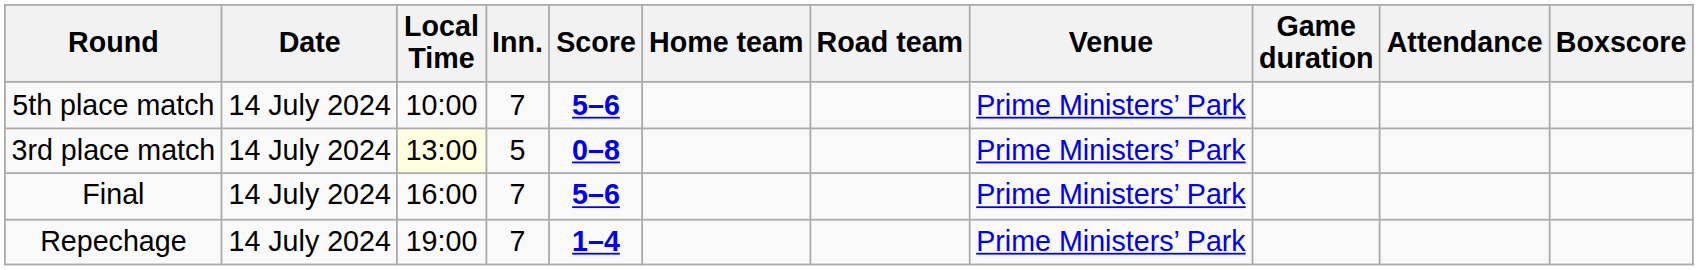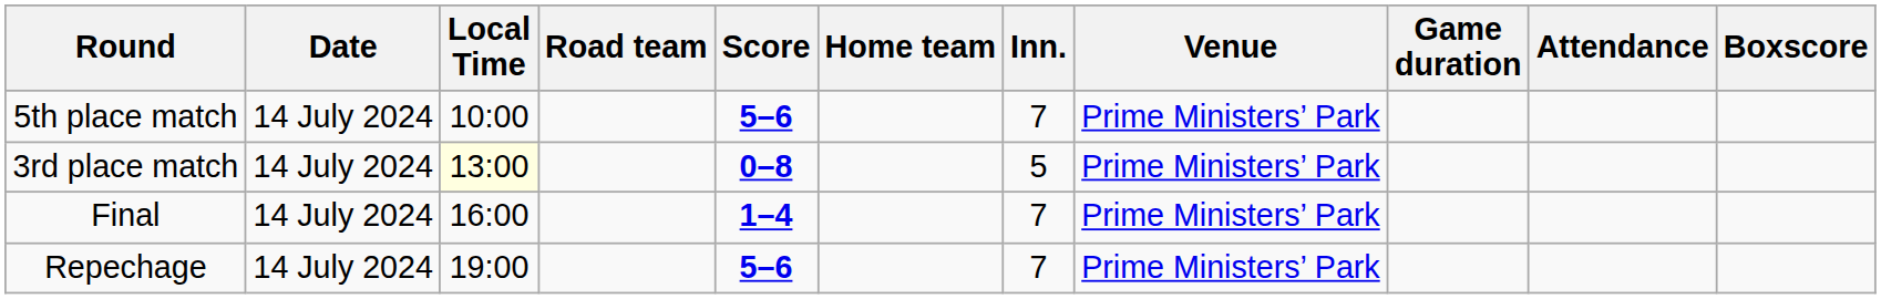columns swapped: Road team <-> Inn.
Final | Score: 5–6 -> 1–4
Repechage | Score: 1–4 -> 5–6
